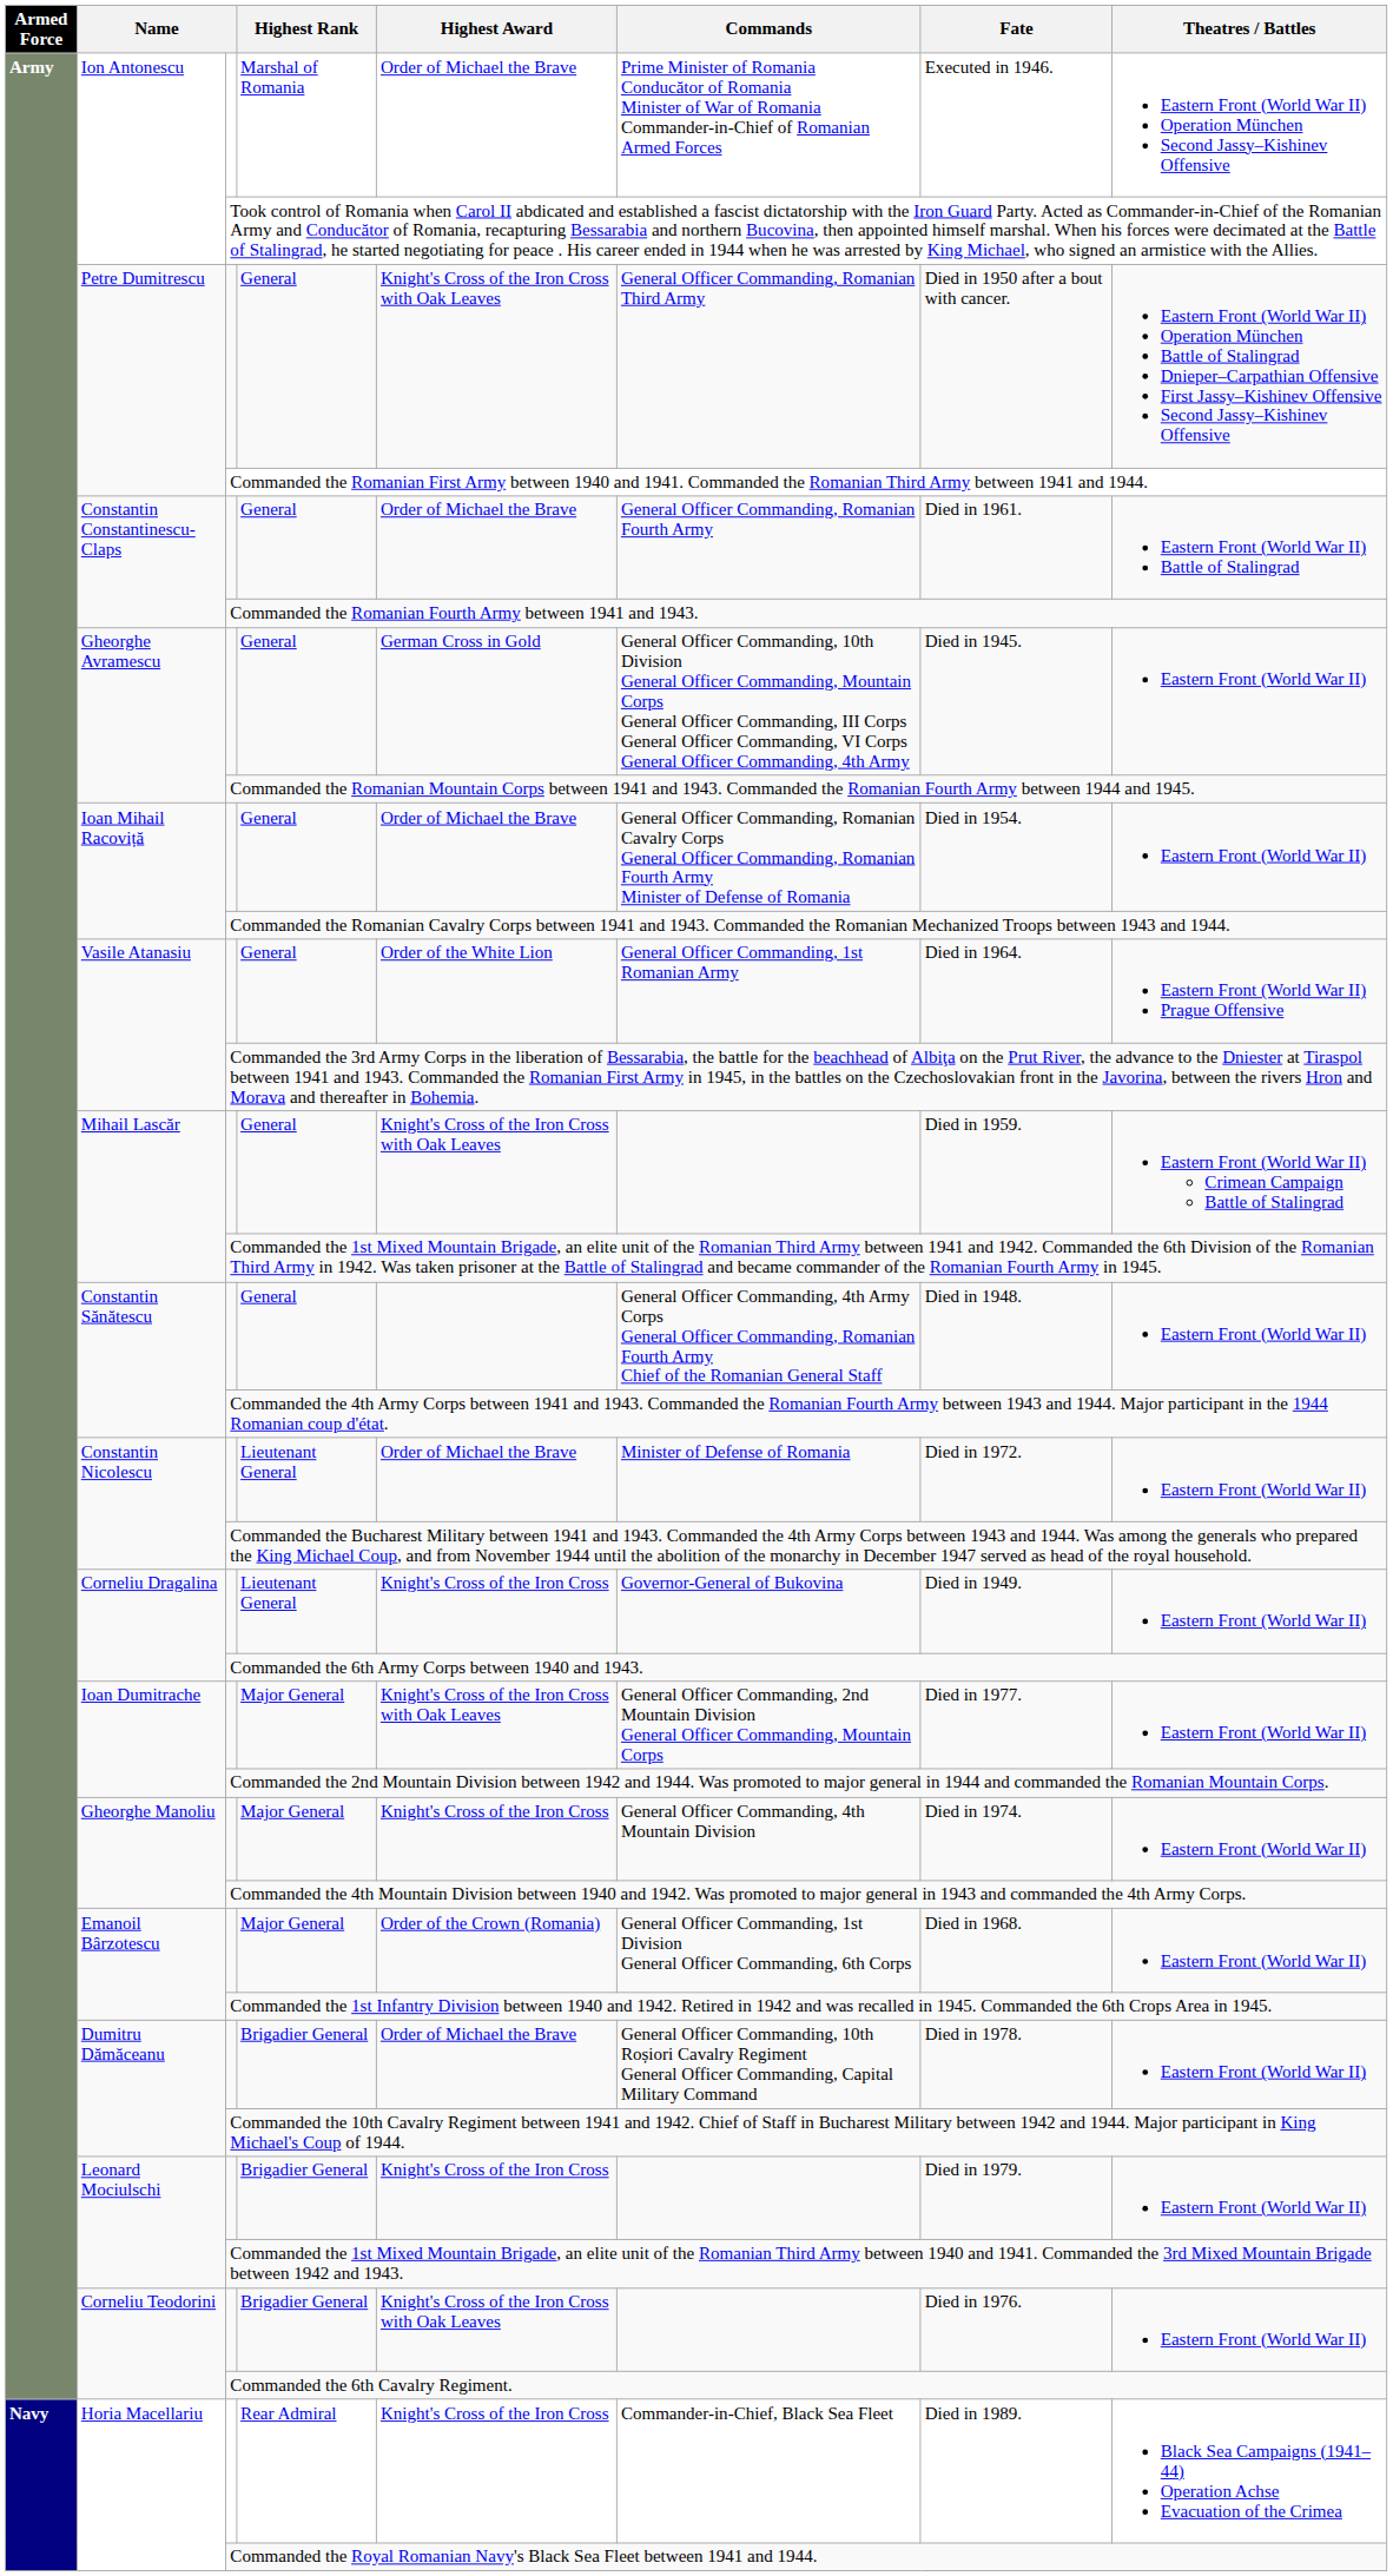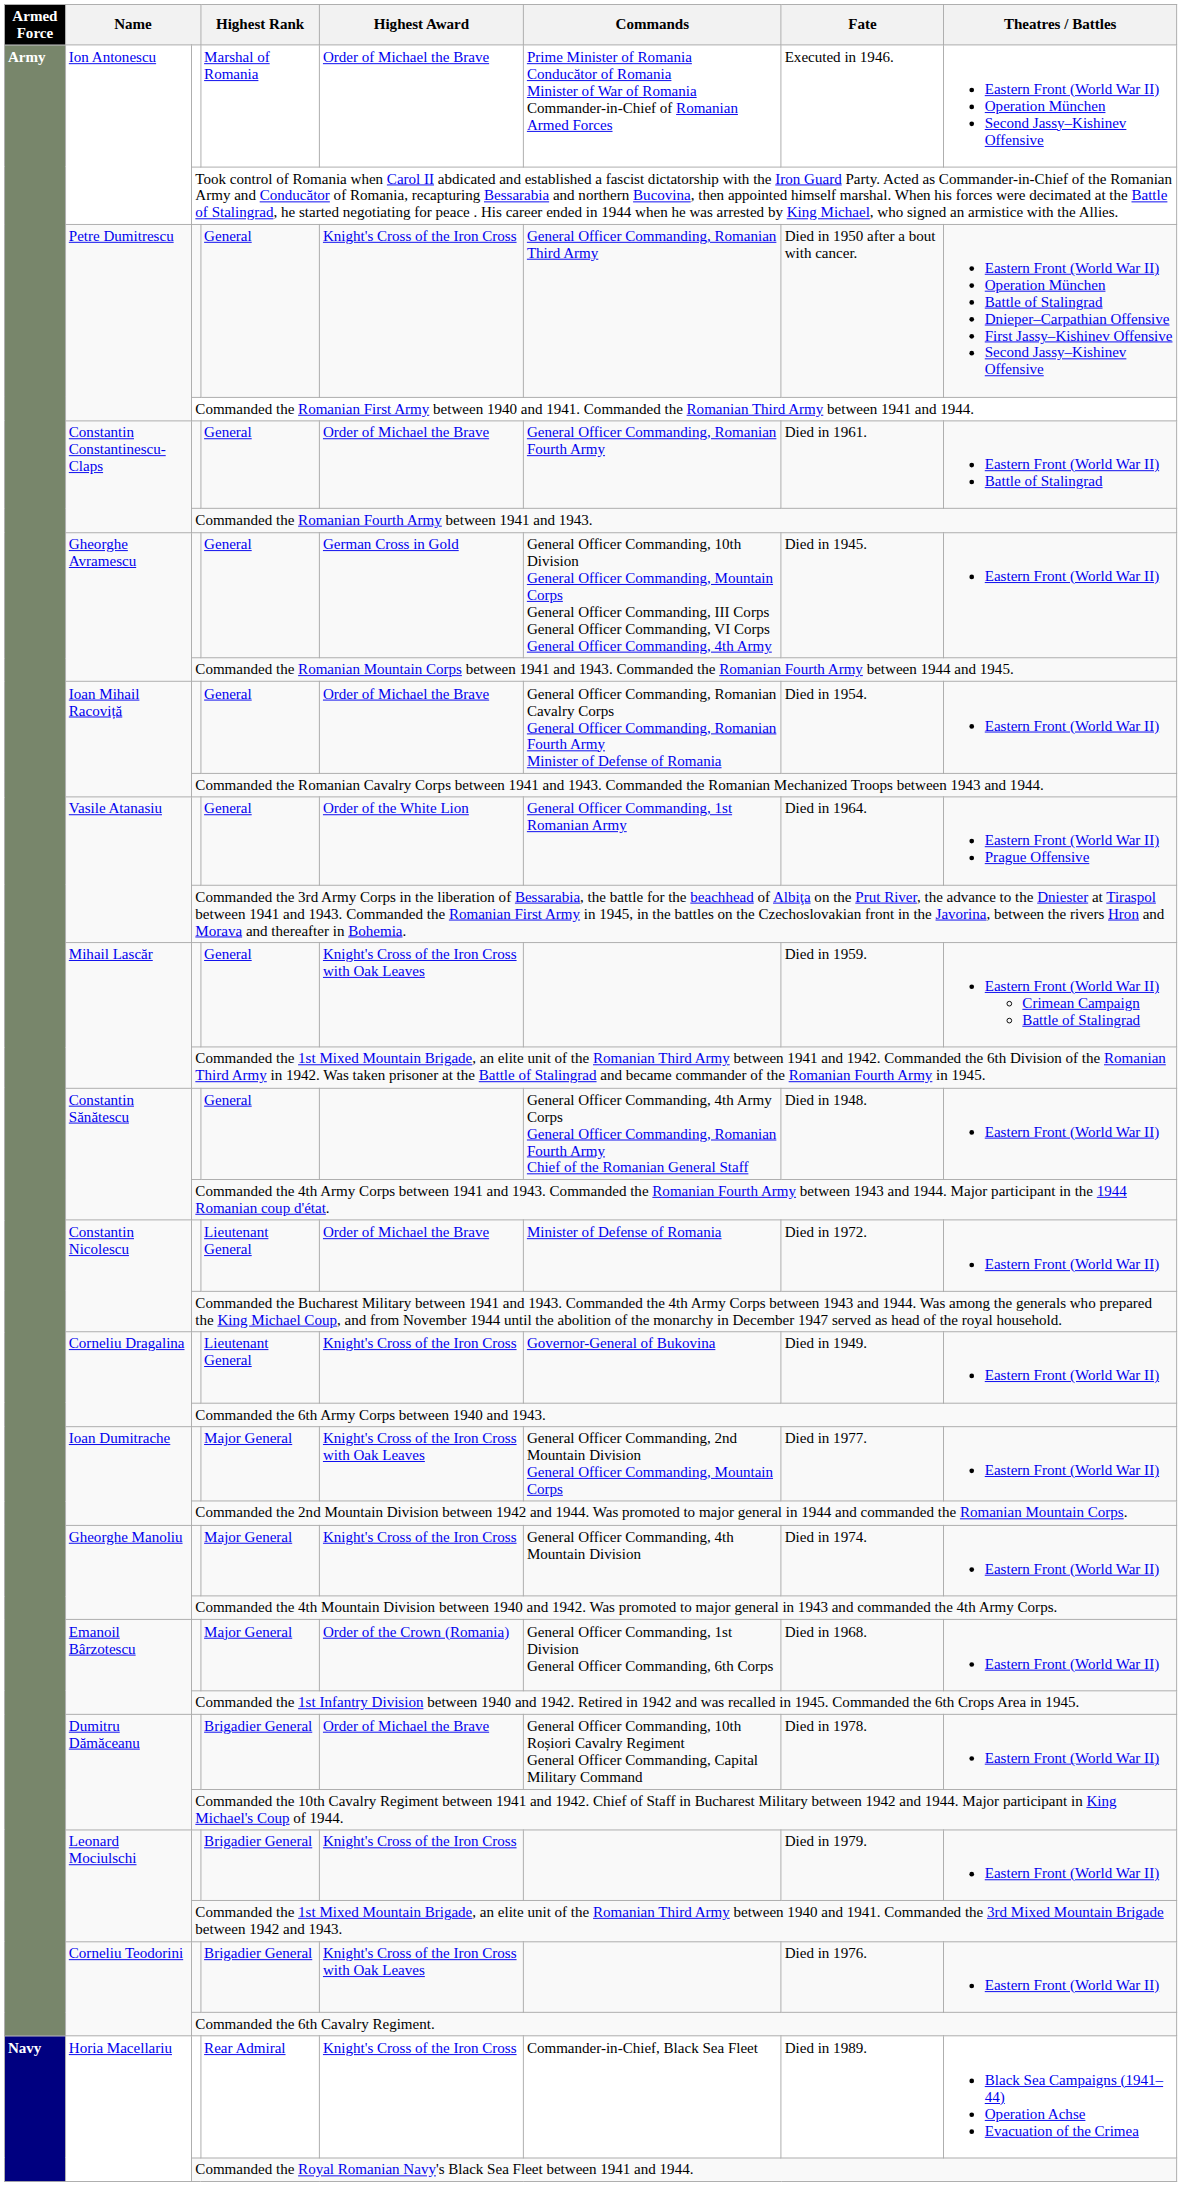Petre Dumitrescu / General | Highest Award: Knight's Cross of the Iron Cross with Oak Leaves -> Knight's Cross of the Iron Cross
